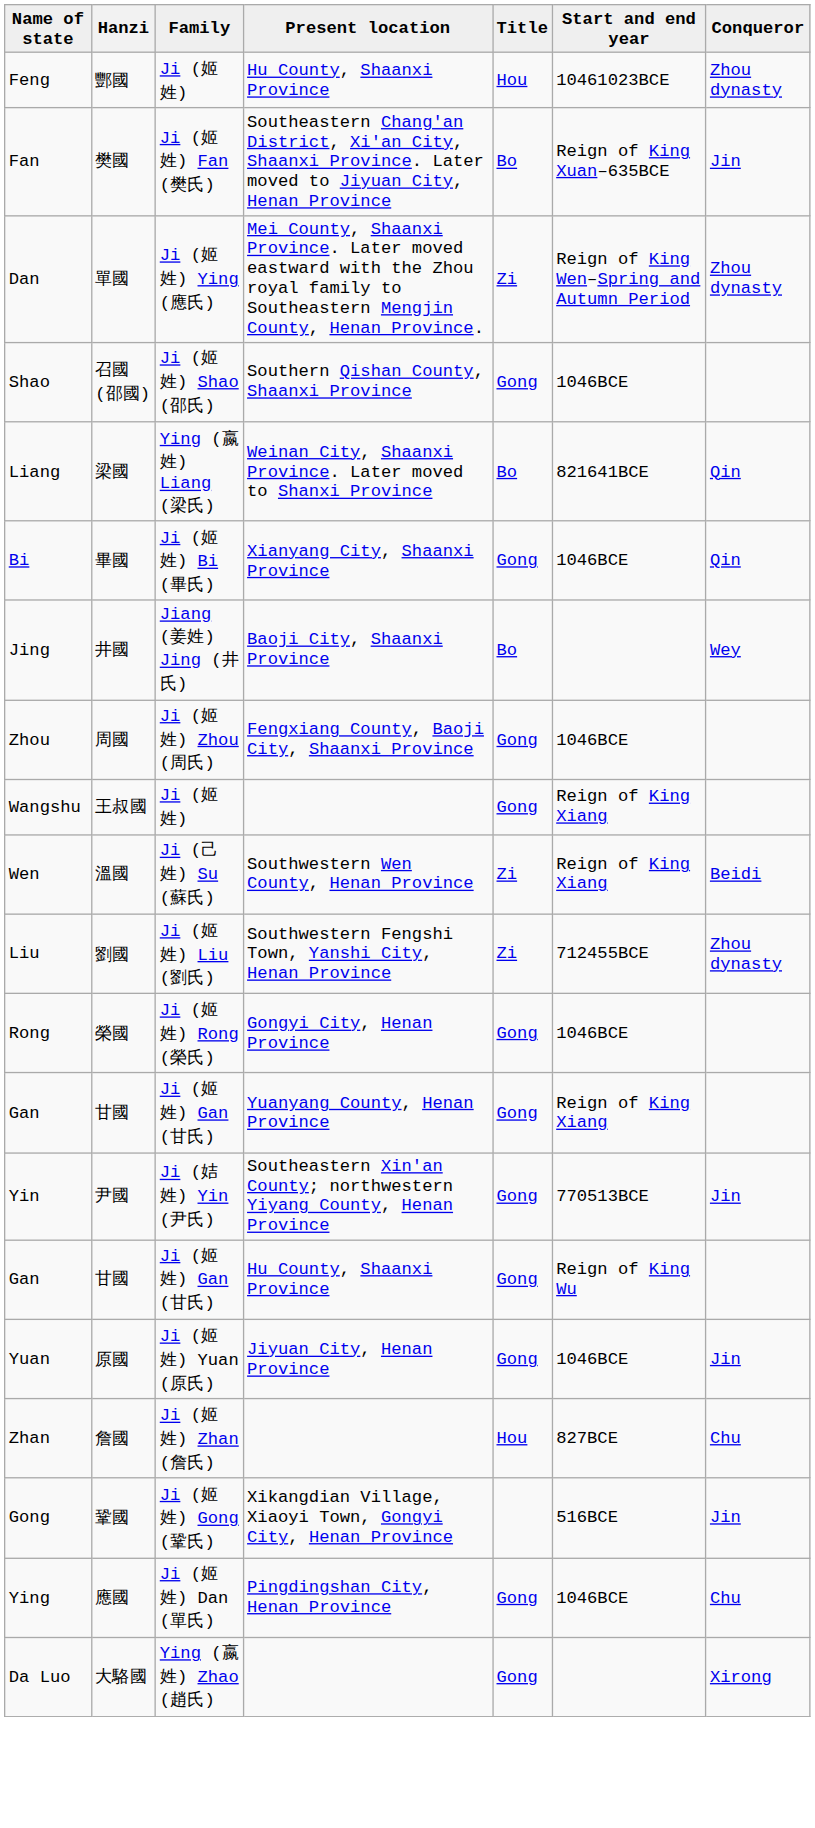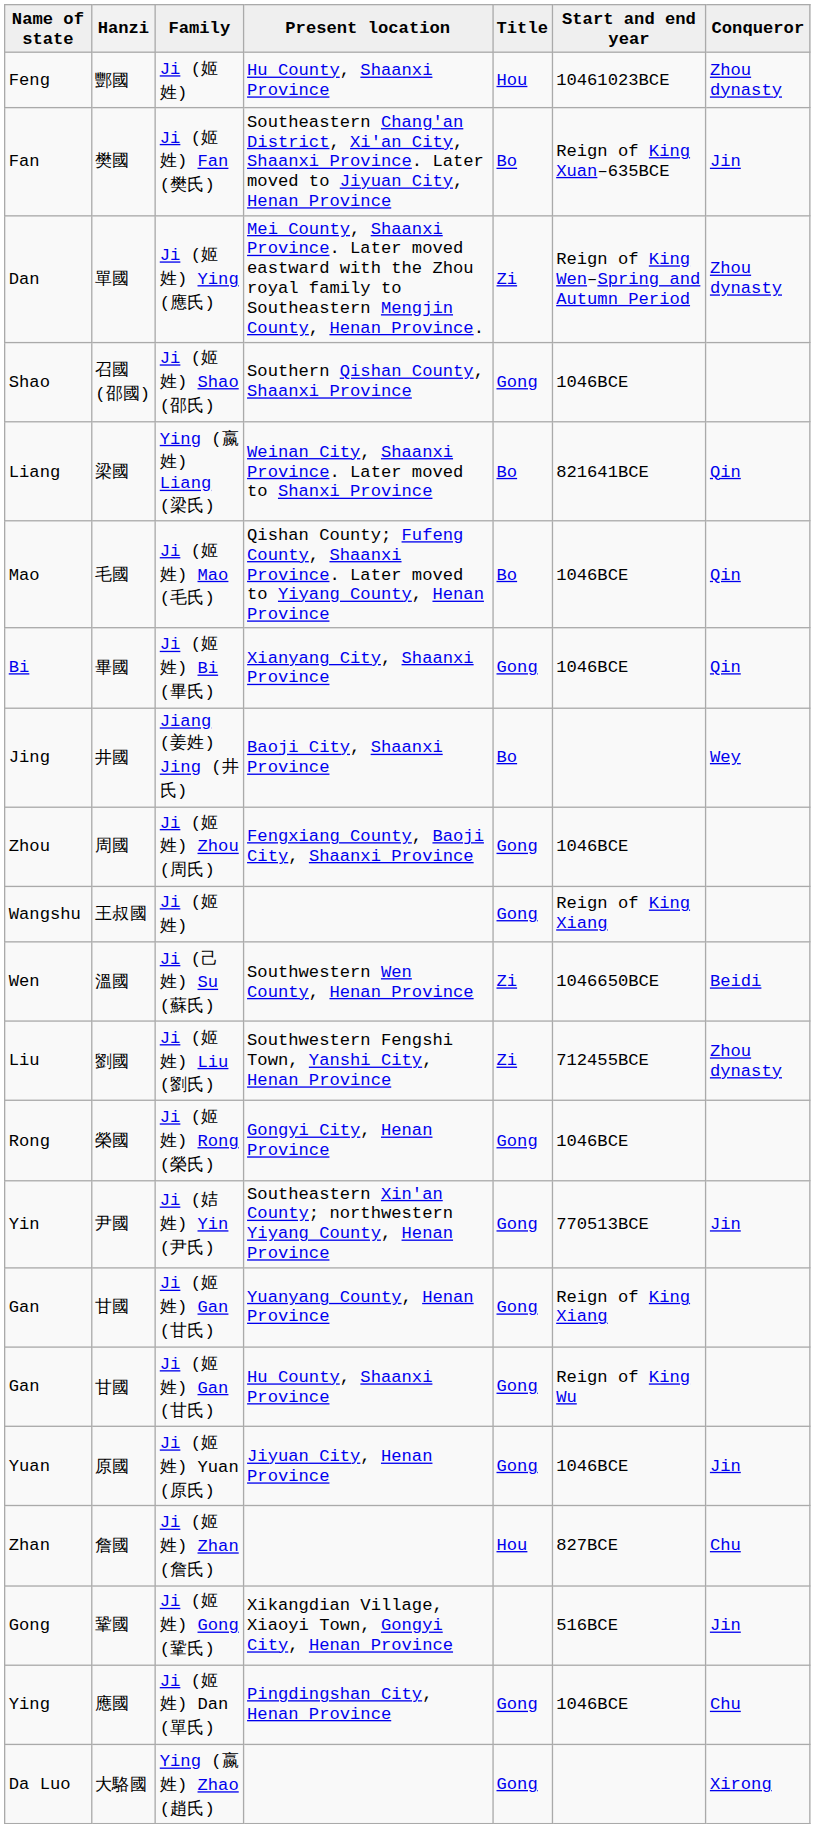+ row: Mao | 毛國 | Ji (姬姓) Mao (毛氏) | Qishan County; Fufeng County, Shaanxi Province. Later moved to Yiyang County, Henan Province | Bo | 1046BCE | Qin
Wen | Start and end year: Reign of King Xiang -> 1046650BCE
rows swapped: Gan / Yuanyang County, Henan Province <-> Yin
